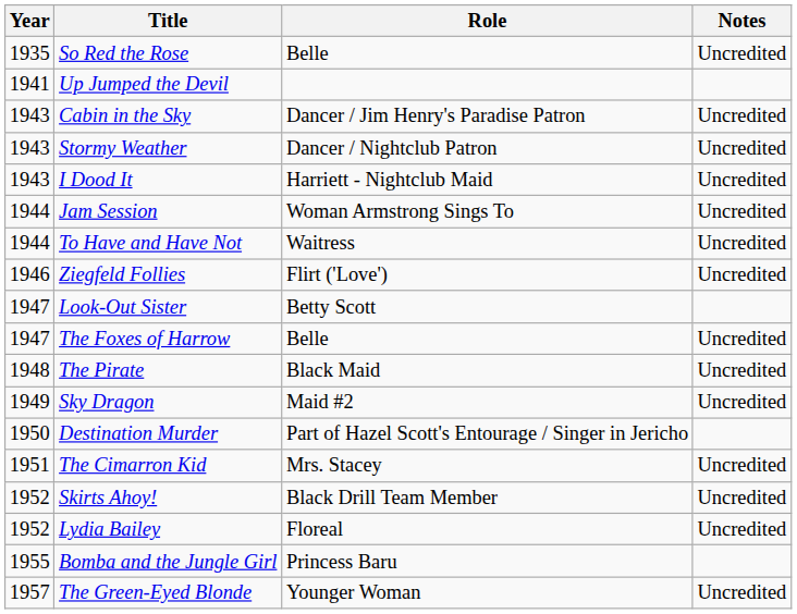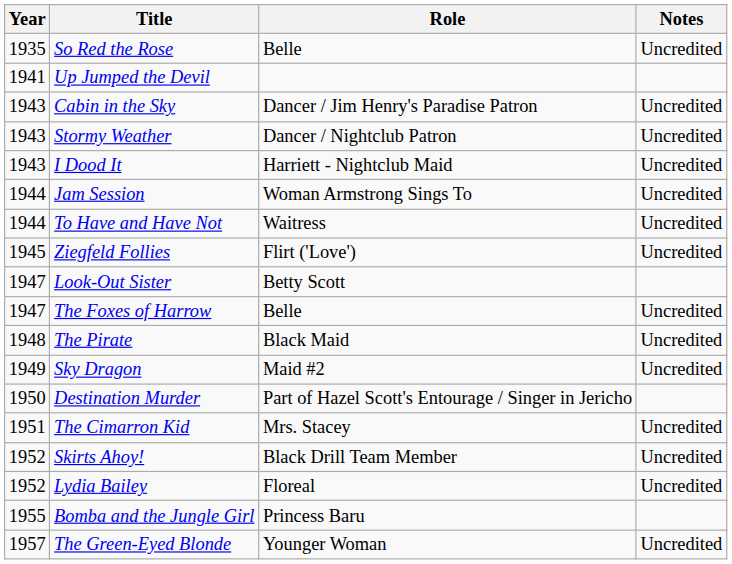Ziegfeld Follies | Year: 1946 -> 1945
